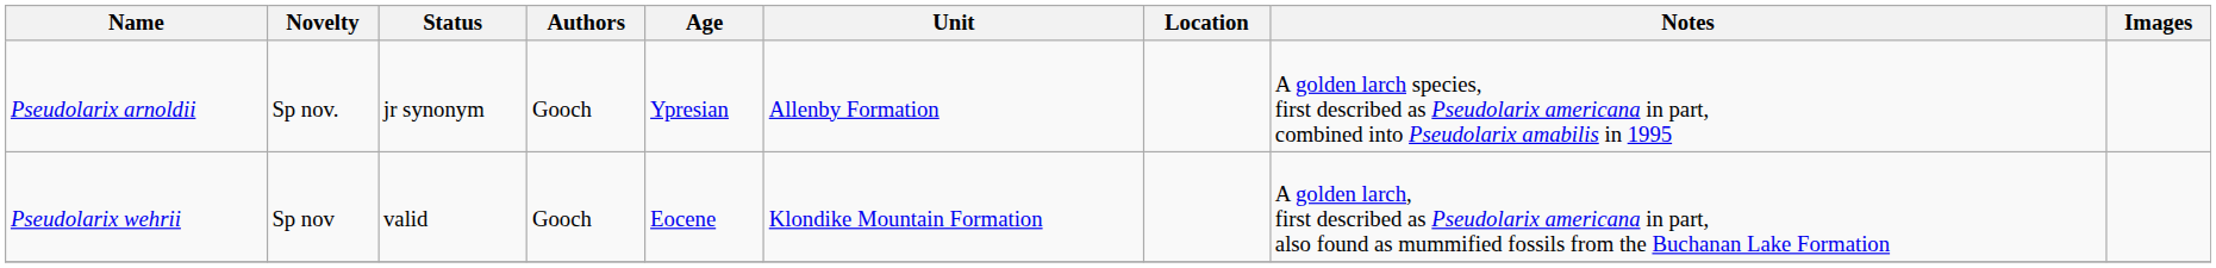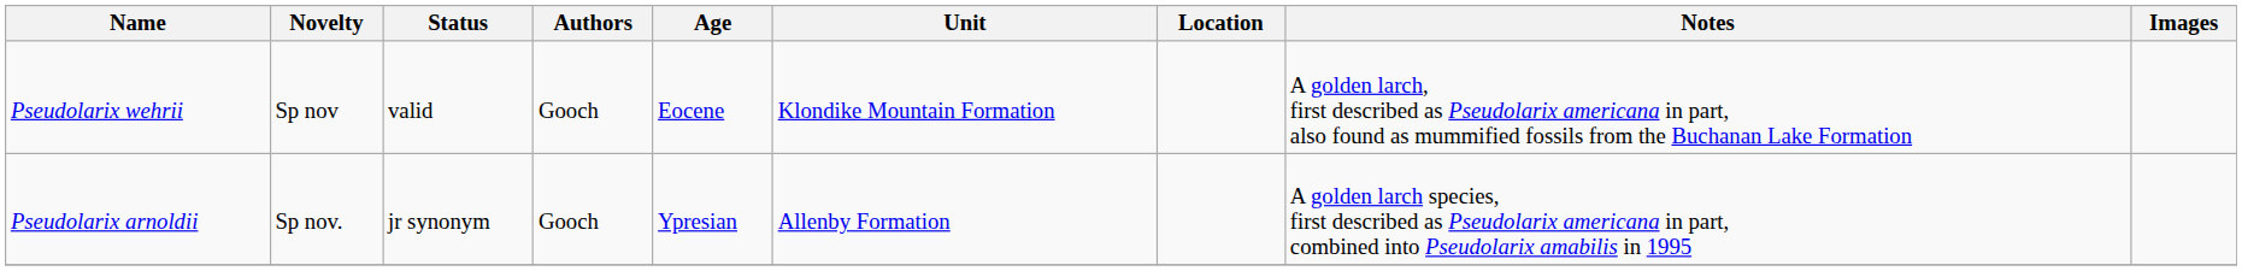rows swapped: Pseudolarix arnoldii <-> Pseudolarix wehrii
